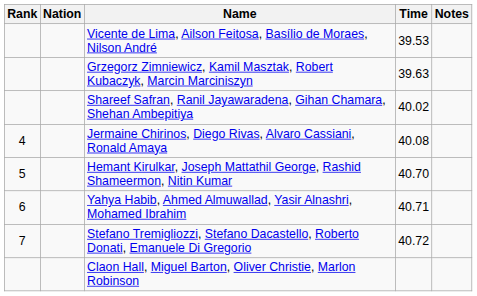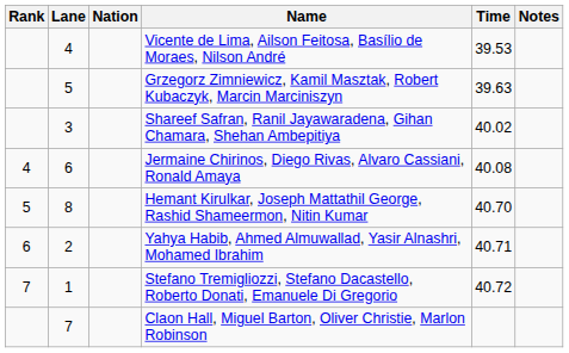+ column: Lane | 4 | 5 | 3 | 6 | 8 | 2 | 1 | 7
